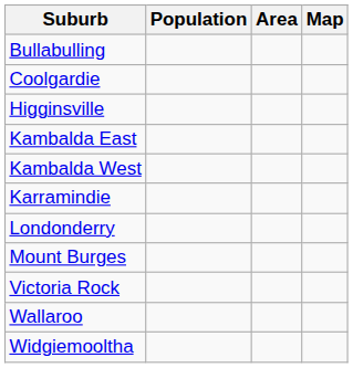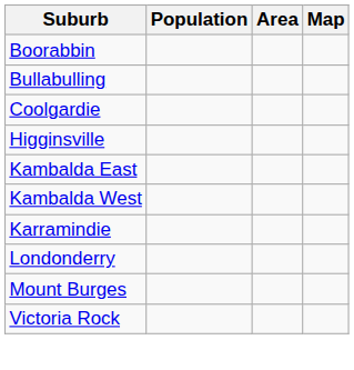+ row: Boorabbin
- row: Wallaroo
- row: Widgiemooltha
